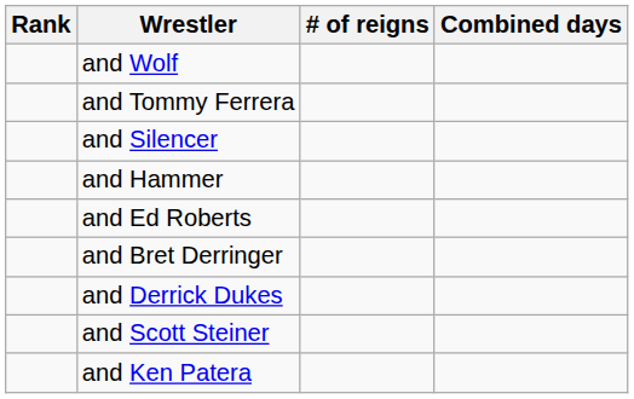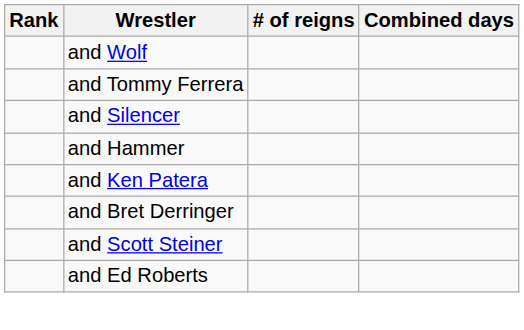rows swapped: and Ed Roberts <-> and Ken Patera
- row: and Derrick Dukes
